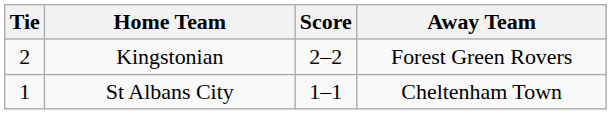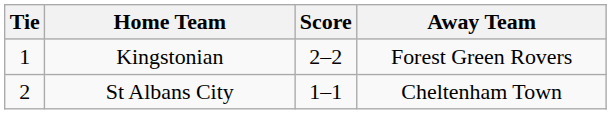Kingstonian | Tie: 2 -> 1
St Albans City | Tie: 1 -> 2
